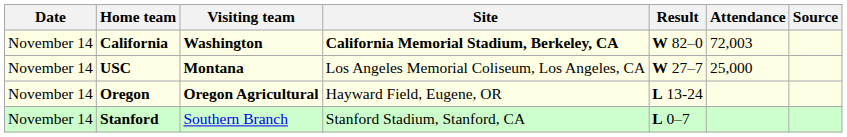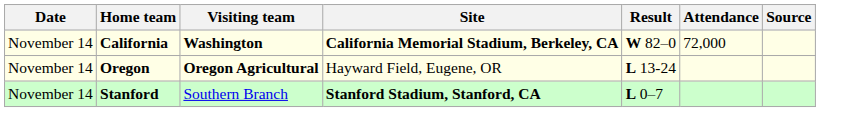California | Attendance: 72,003 -> 72,000
- row: November 14 | USC | Montana | Los Angeles Memorial Coliseum, Los Angeles, CA | W 27–7 | 25,000
Stanford | Site: normal -> bold
